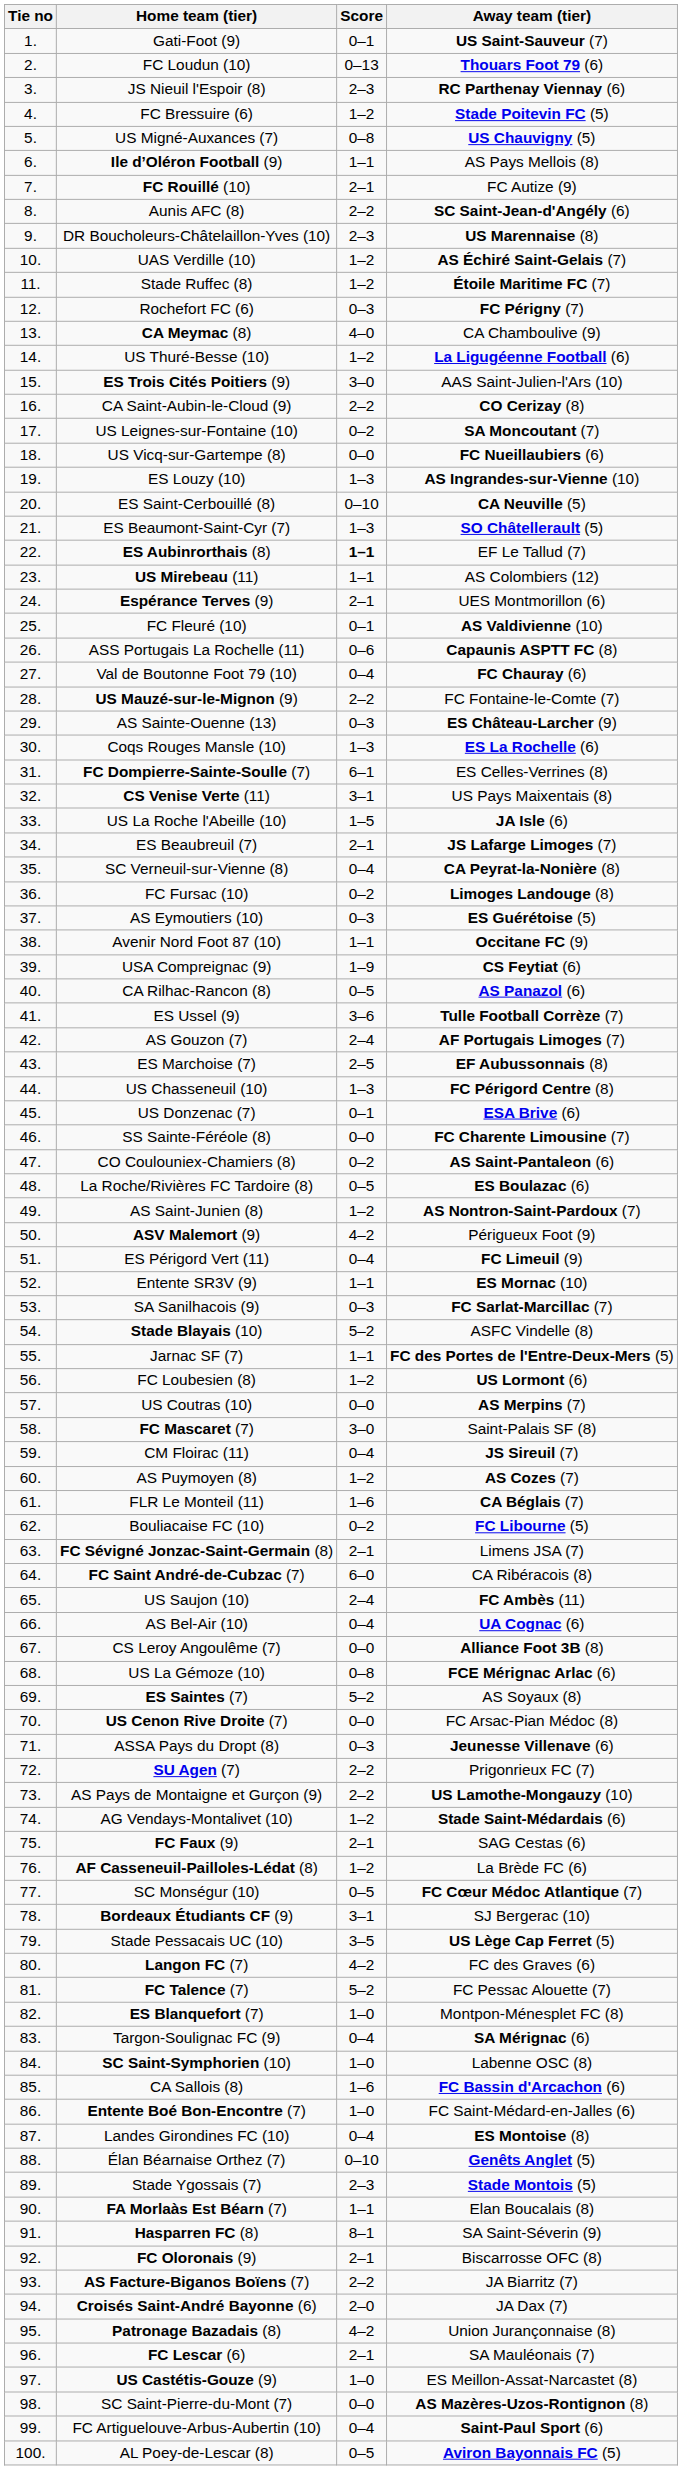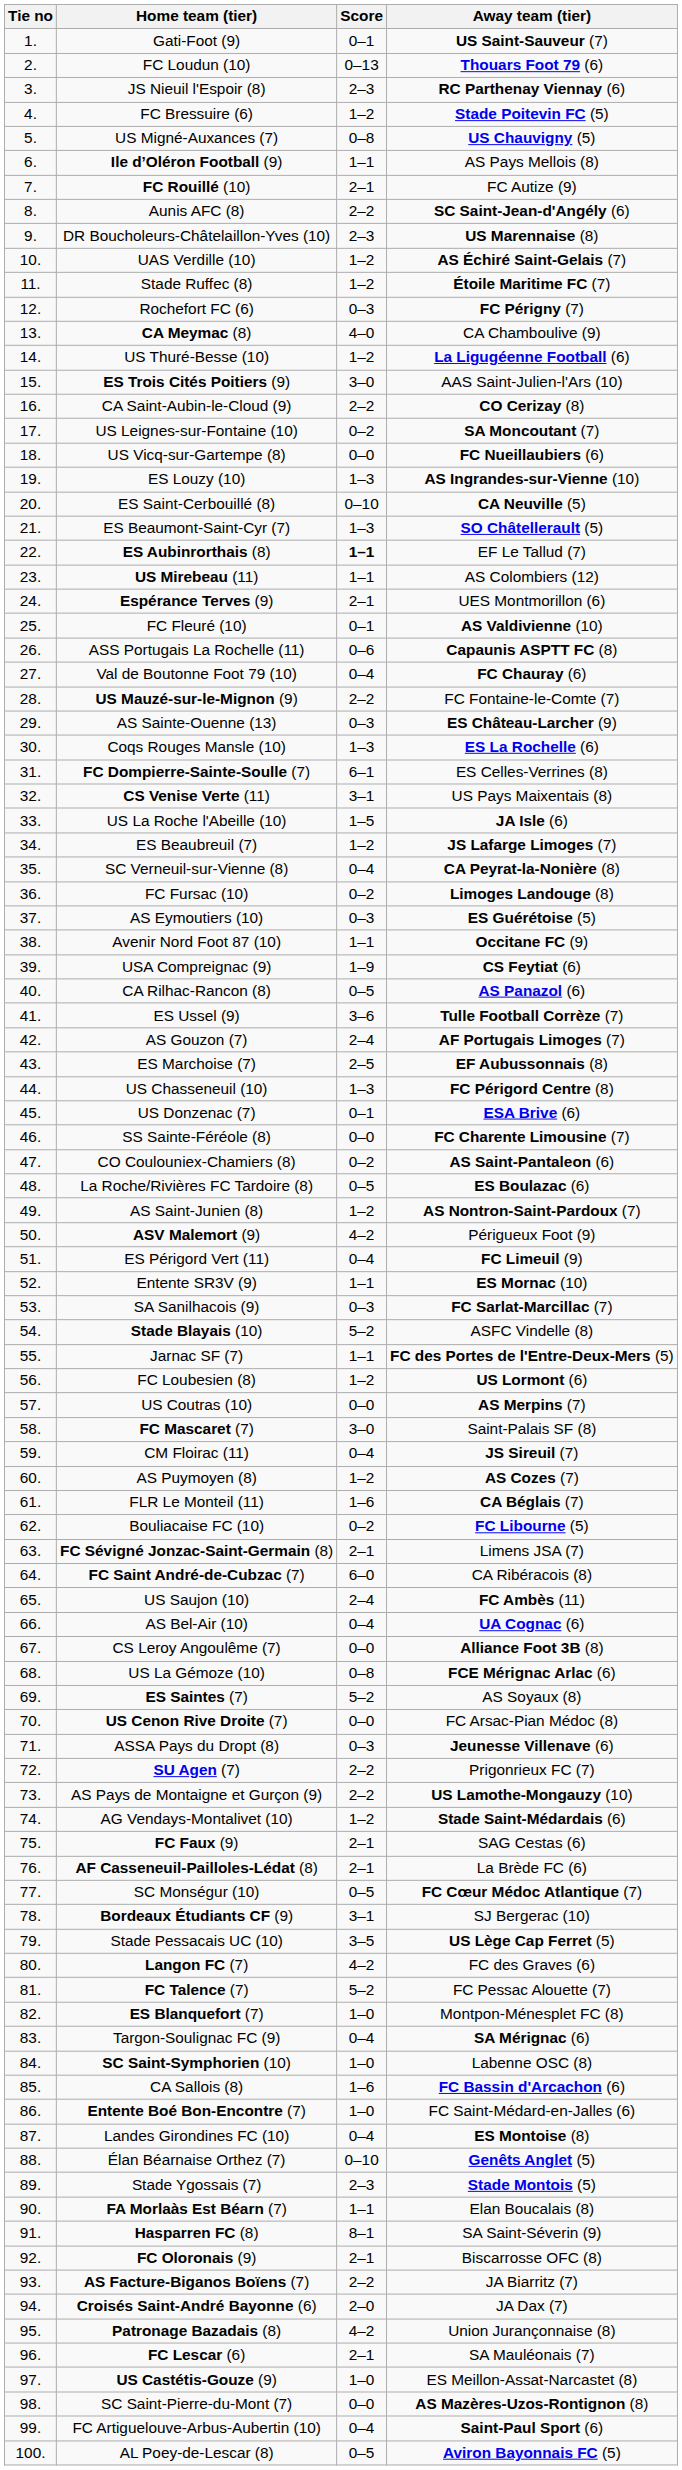ES Beaubreuil (7) | Score: 2–1 -> 1–2
AF Casseneuil-Pailloles-Lédat (8) | Score: 1–2 -> 2–1
